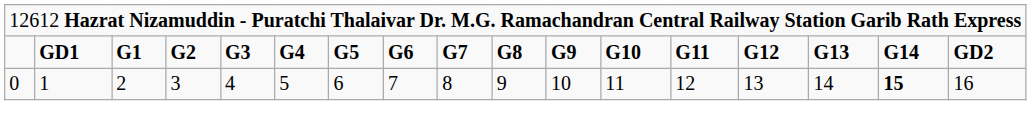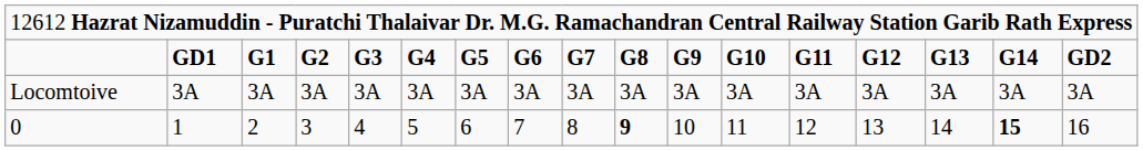+ row: Locomtoive | 3A | 3A | 3A | 3A | 3A | 3A | 3A | 3A | 3A | 3A | 3A | 3A | 3A | 3A | 3A | 3A
0 | column 10: normal -> bold
